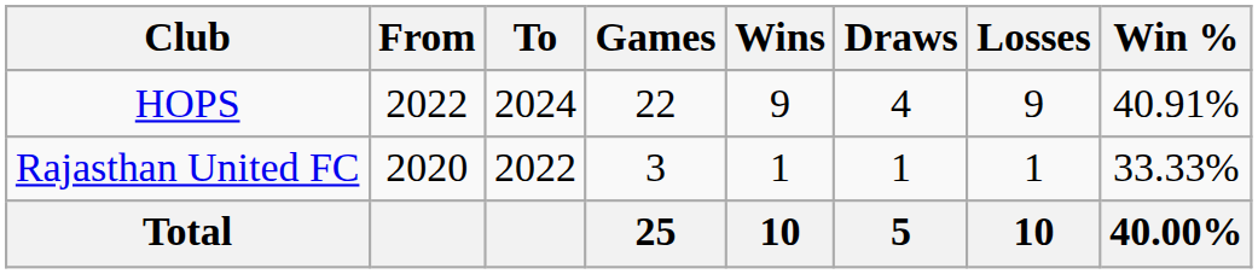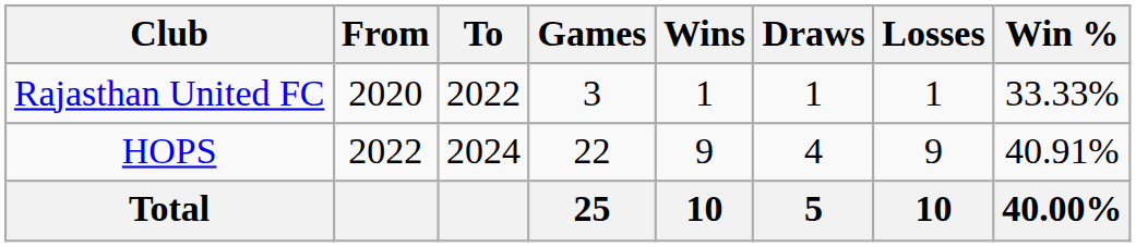rows swapped: Rajasthan United FC <-> HOPS
